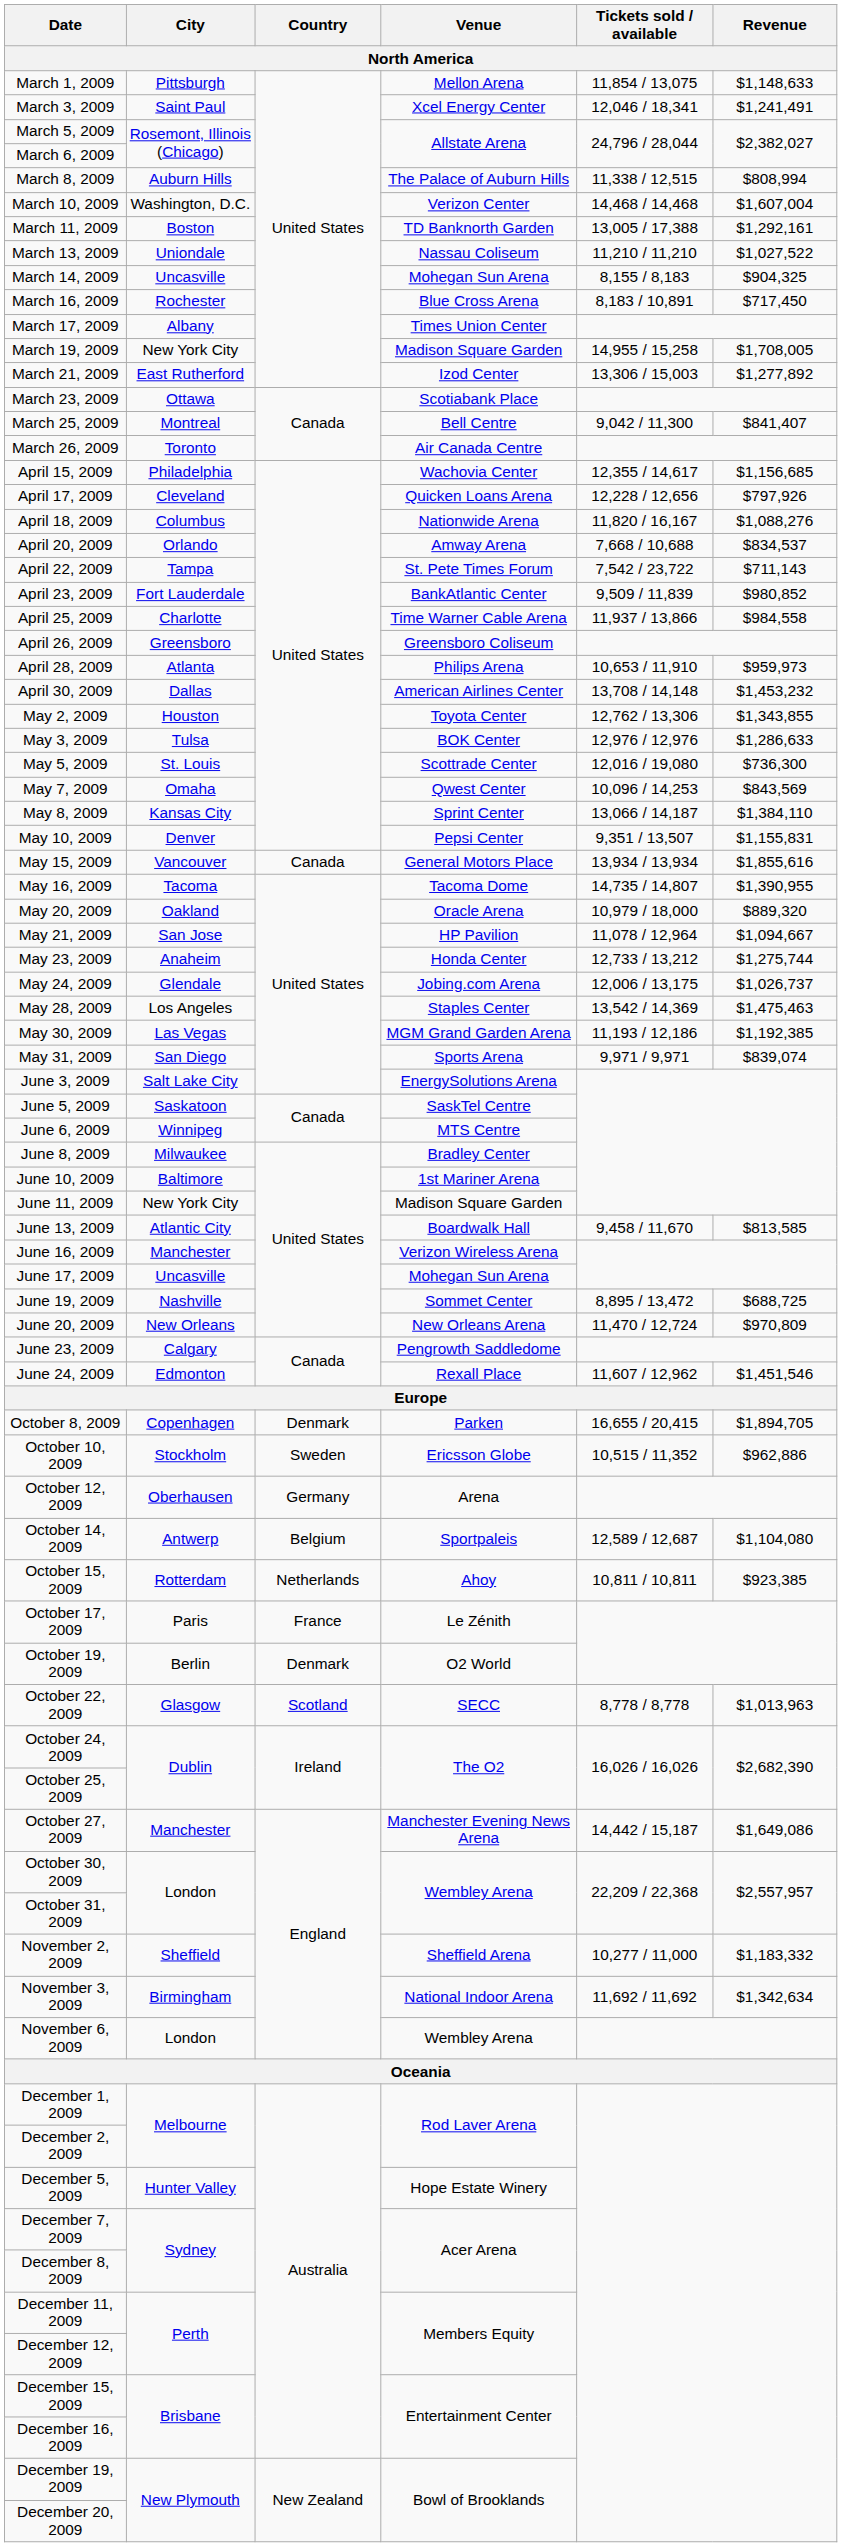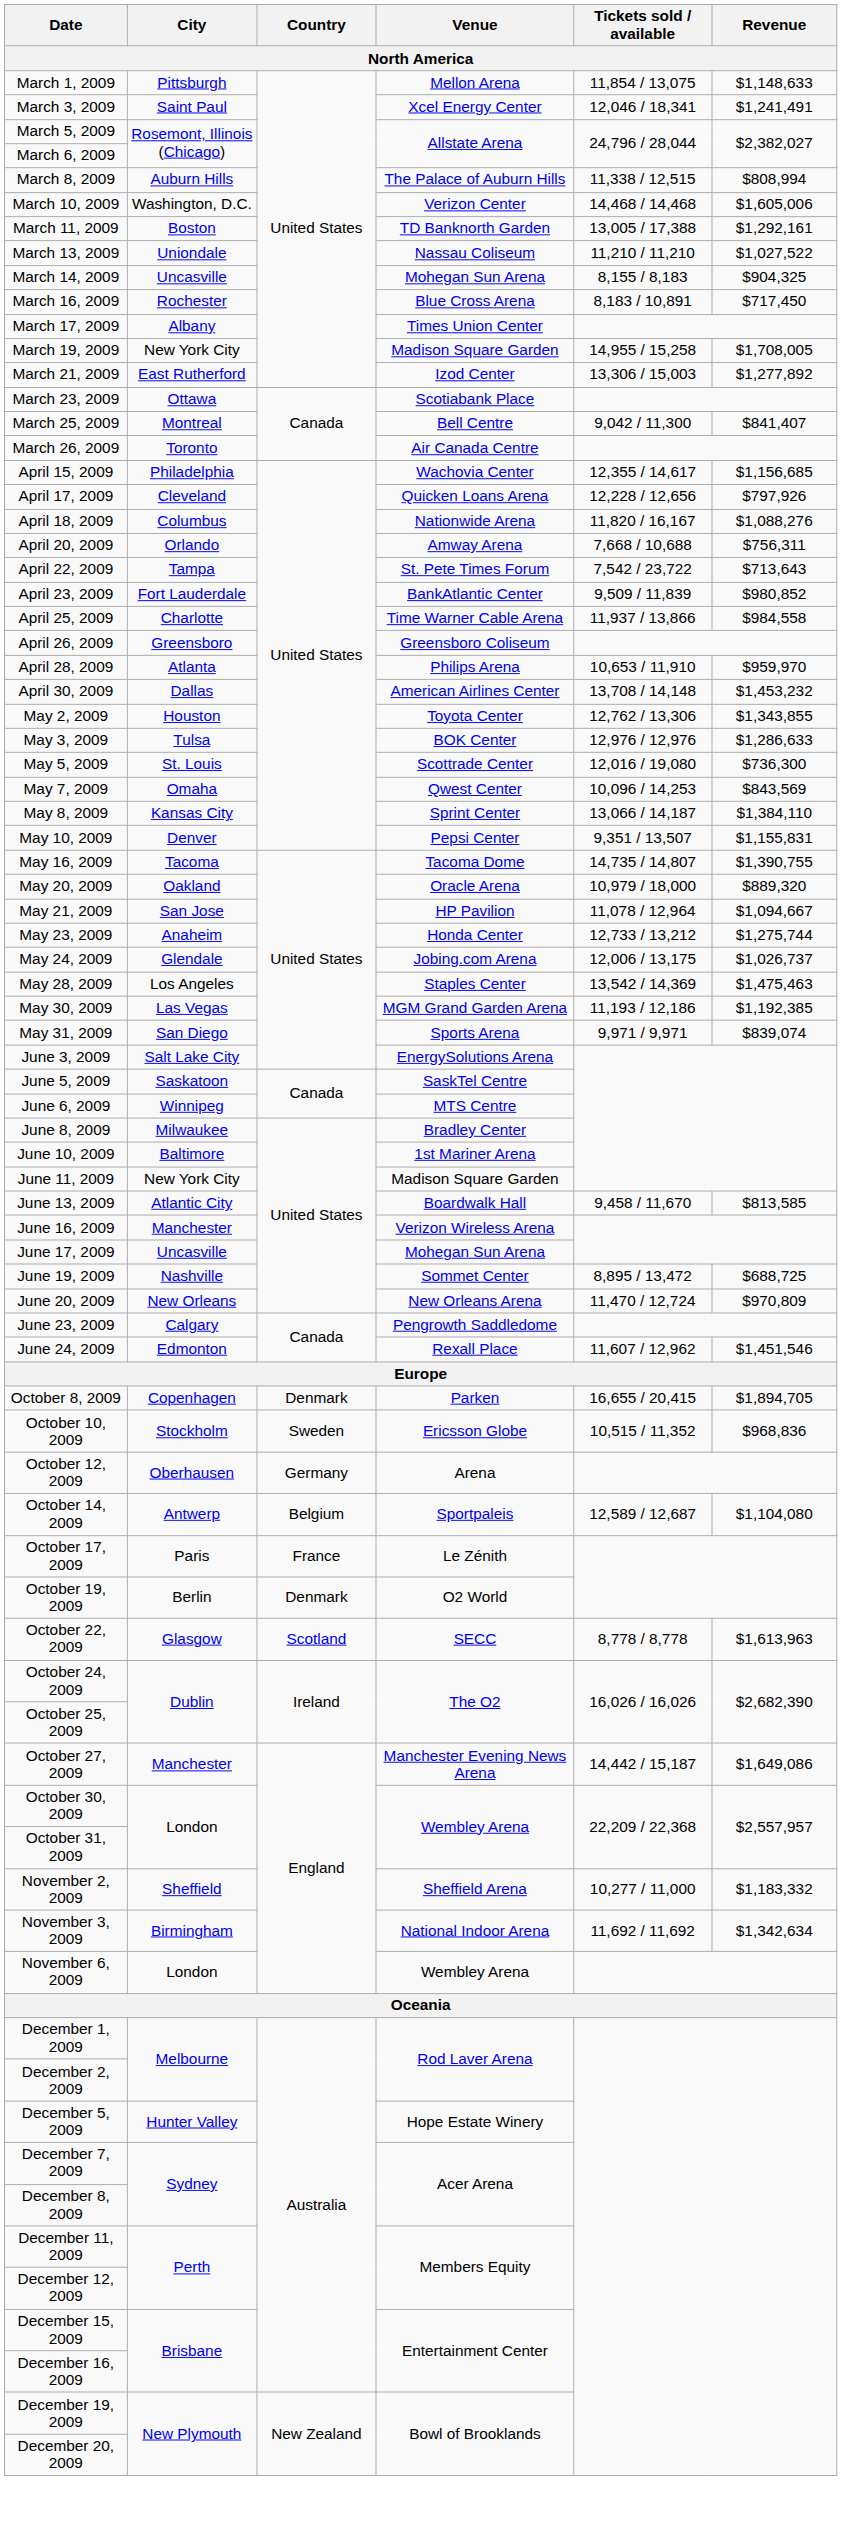March 10, 2009 | Revenue: $1,607,004 -> $1,605,006
April 20, 2009 | Revenue: $834,537 -> $756,311
April 22, 2009 | Revenue: $711,143 -> $713,643
April 28, 2009 | Revenue: $959,973 -> $959,970
- row: May 15, 2009 | Vancouver | Canada | General Motors Place | 13,934 / 13,934 | $1,855,616
May 16, 2009 | Revenue: $1,390,955 -> $1,390,755
October 10, 2009 | Revenue: $962,886 -> $968,836
- row: October 15, 2009 | Rotterdam | Netherlands | Ahoy | 10,811 / 10,811 | $923,385
October 22, 2009 | Revenue: $1,013,963 -> $1,613,963
